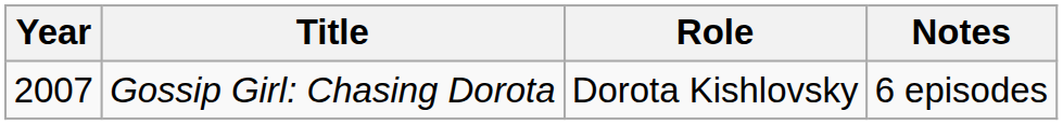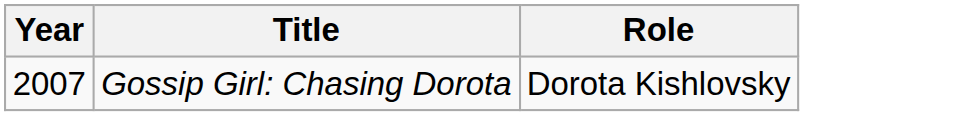- column: Notes | 6 episodes
